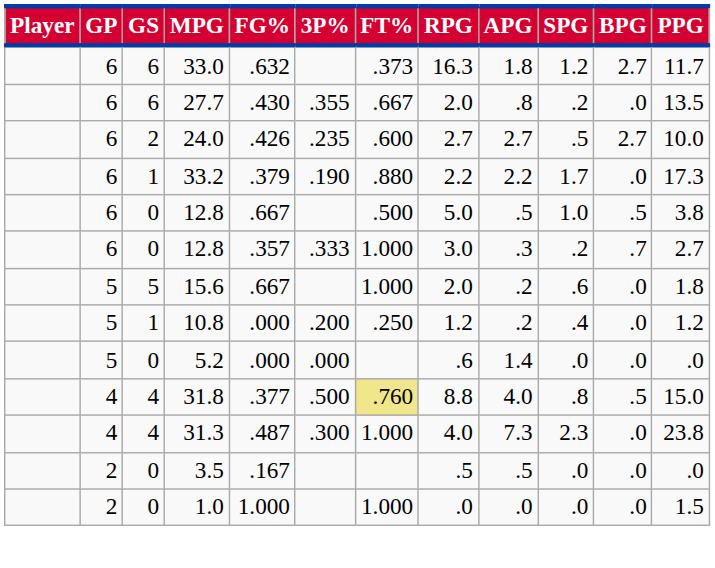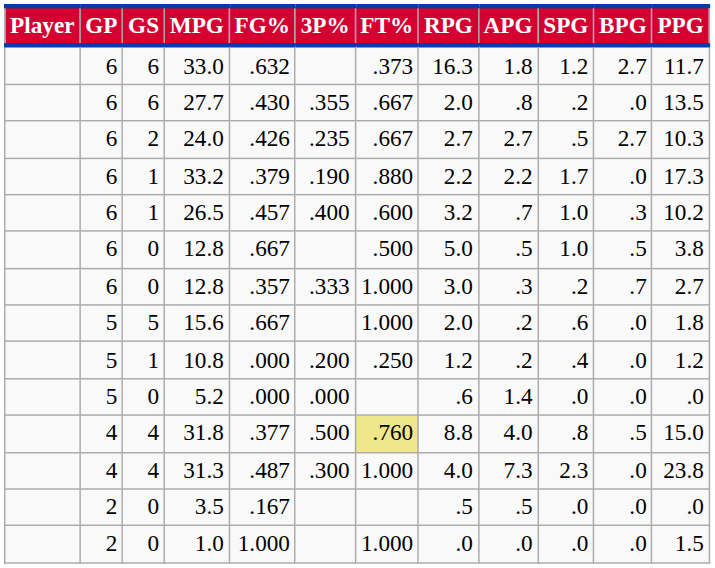24.0 | FT%: .600 -> .667
24.0 | PPG: 10.0 -> 10.3
+ row: 6 | 1 | 26.5 | .457 | .400 | .600 | 3.2 | .7 | 1.0 | .3 | 10.2
